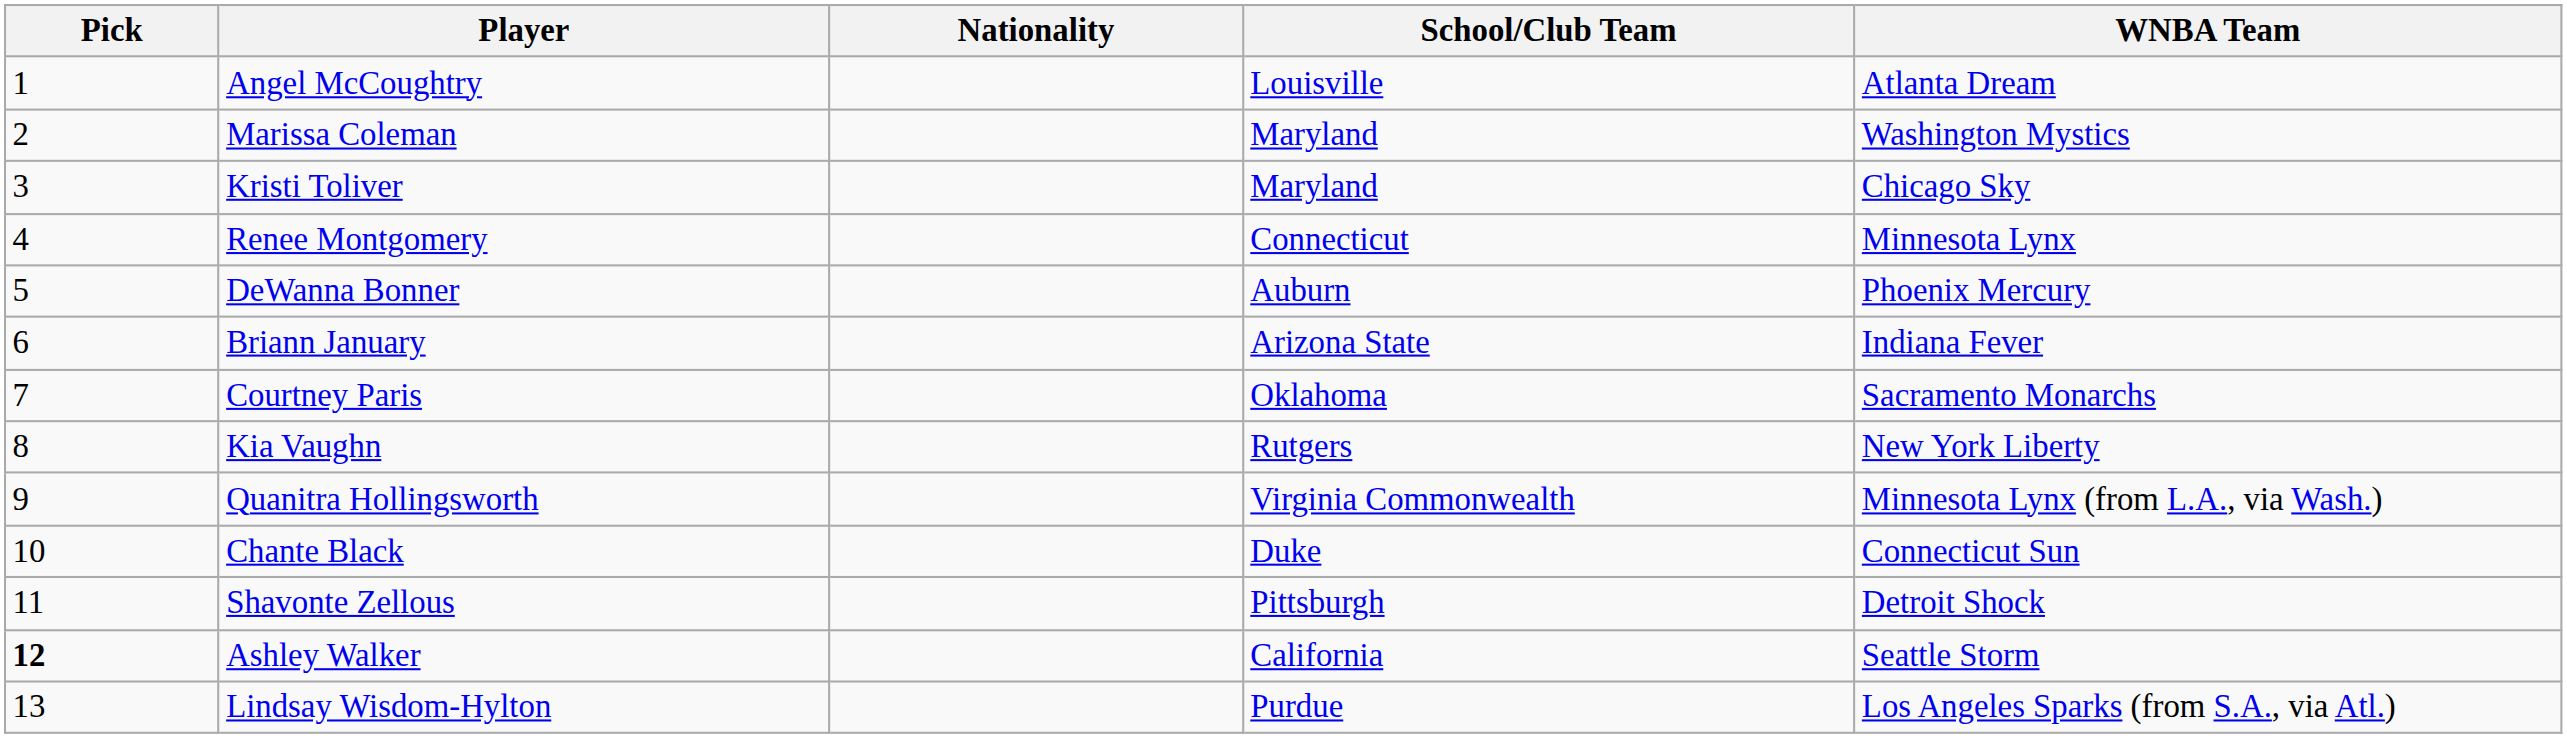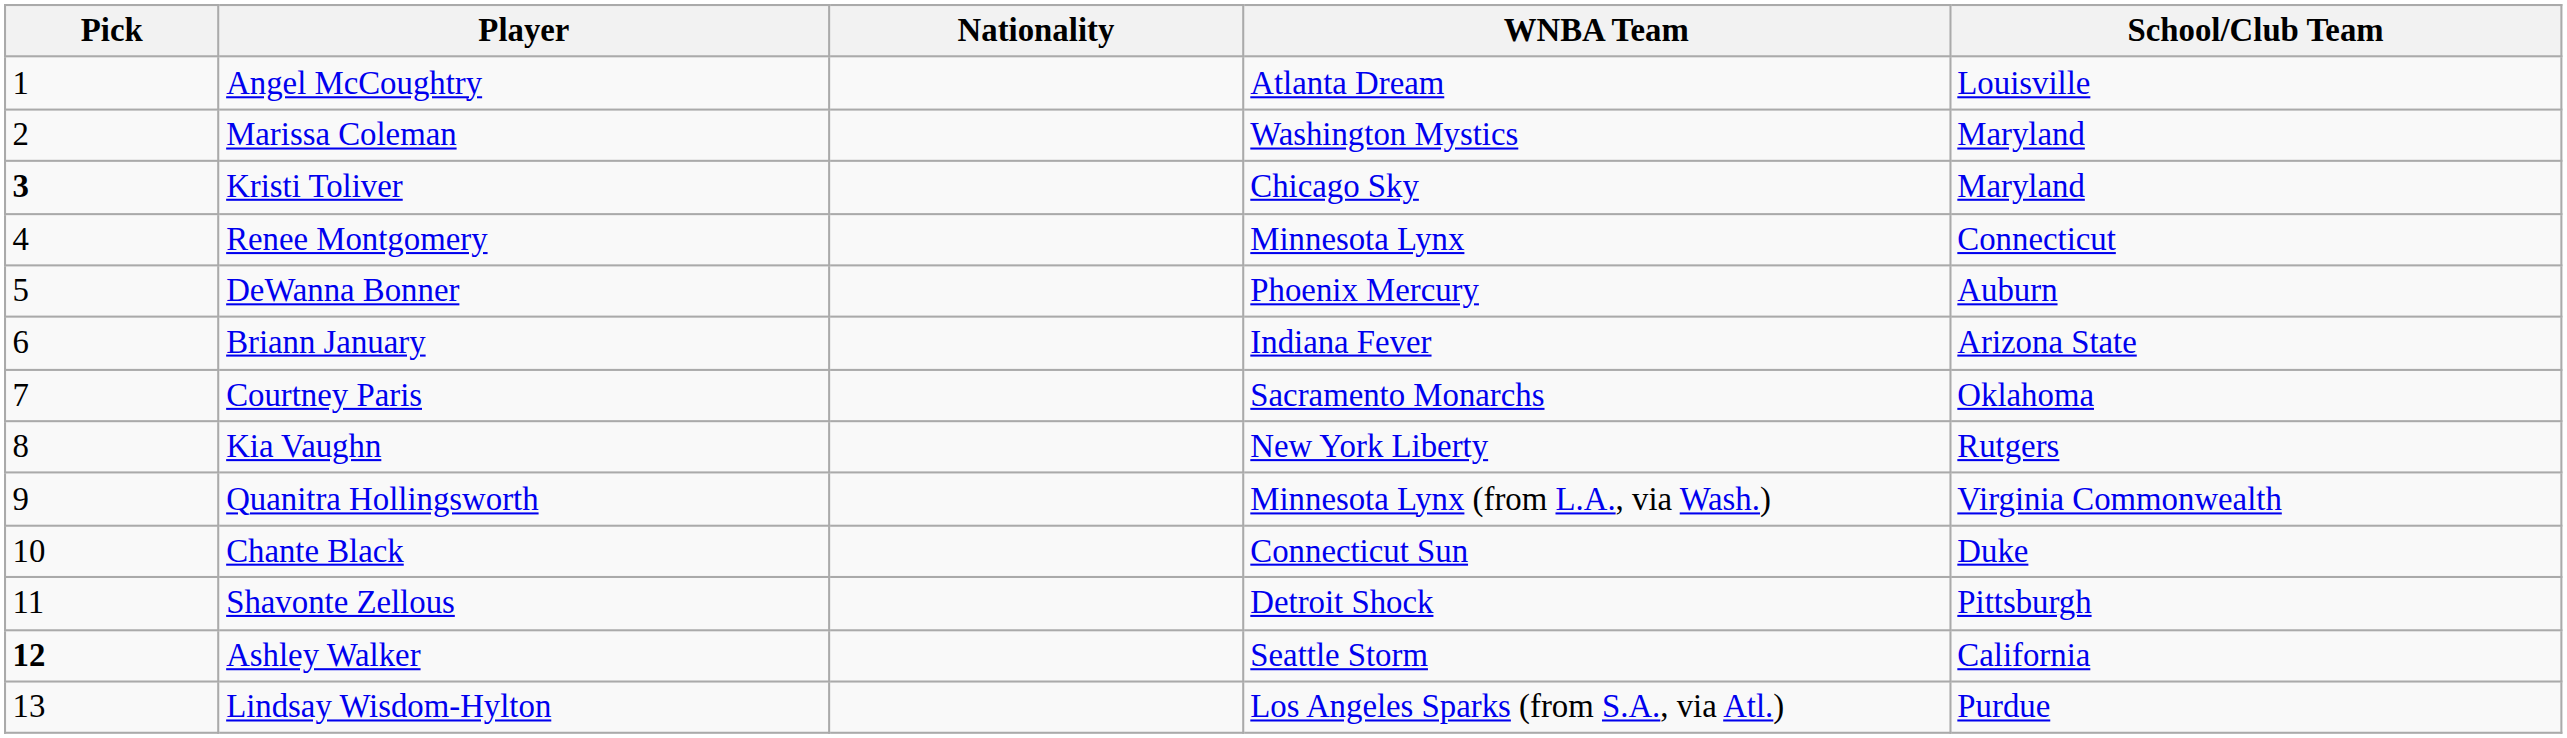columns swapped: WNBA Team <-> School/Club Team
Kristi Toliver | Pick: normal -> bold
